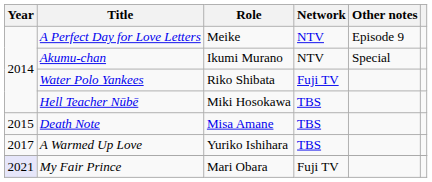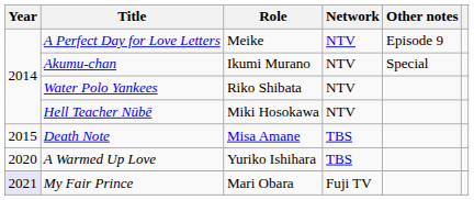Water Polo Yankees | Network: Fuji TV -> NTV
Hell Teacher Nūbē | Network: TBS -> NTV
A Warmed Up Love | Year: 2017 -> 2020
